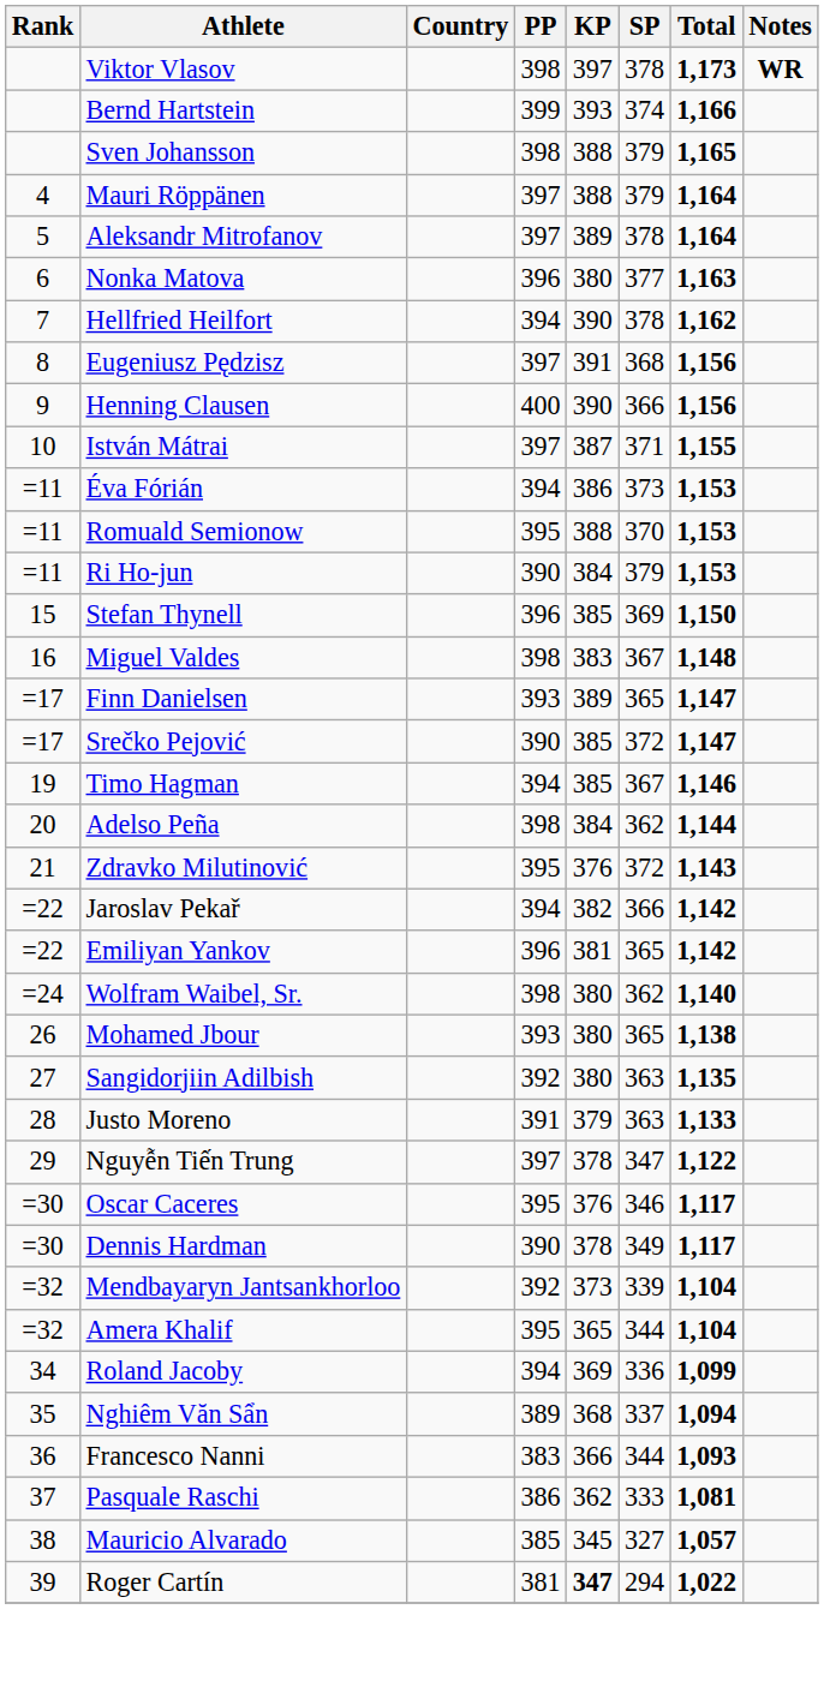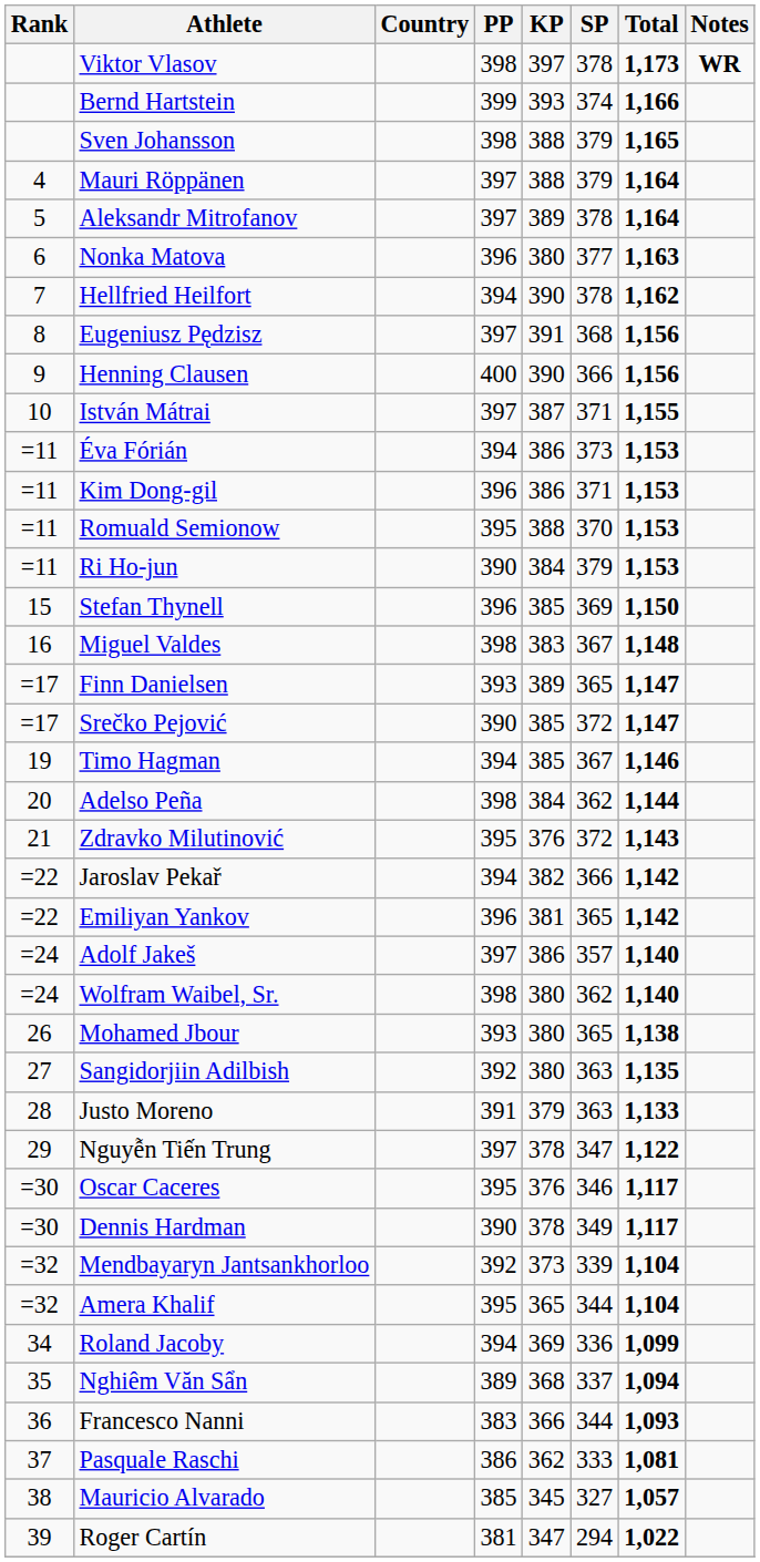+ row: =11 | Kim Dong-gil | 396 | 386 | 371 | 1,153
+ row: =24 | Adolf Jakeš | 397 | 386 | 357 | 1,140
Roger Cartín | KP: bold -> normal
